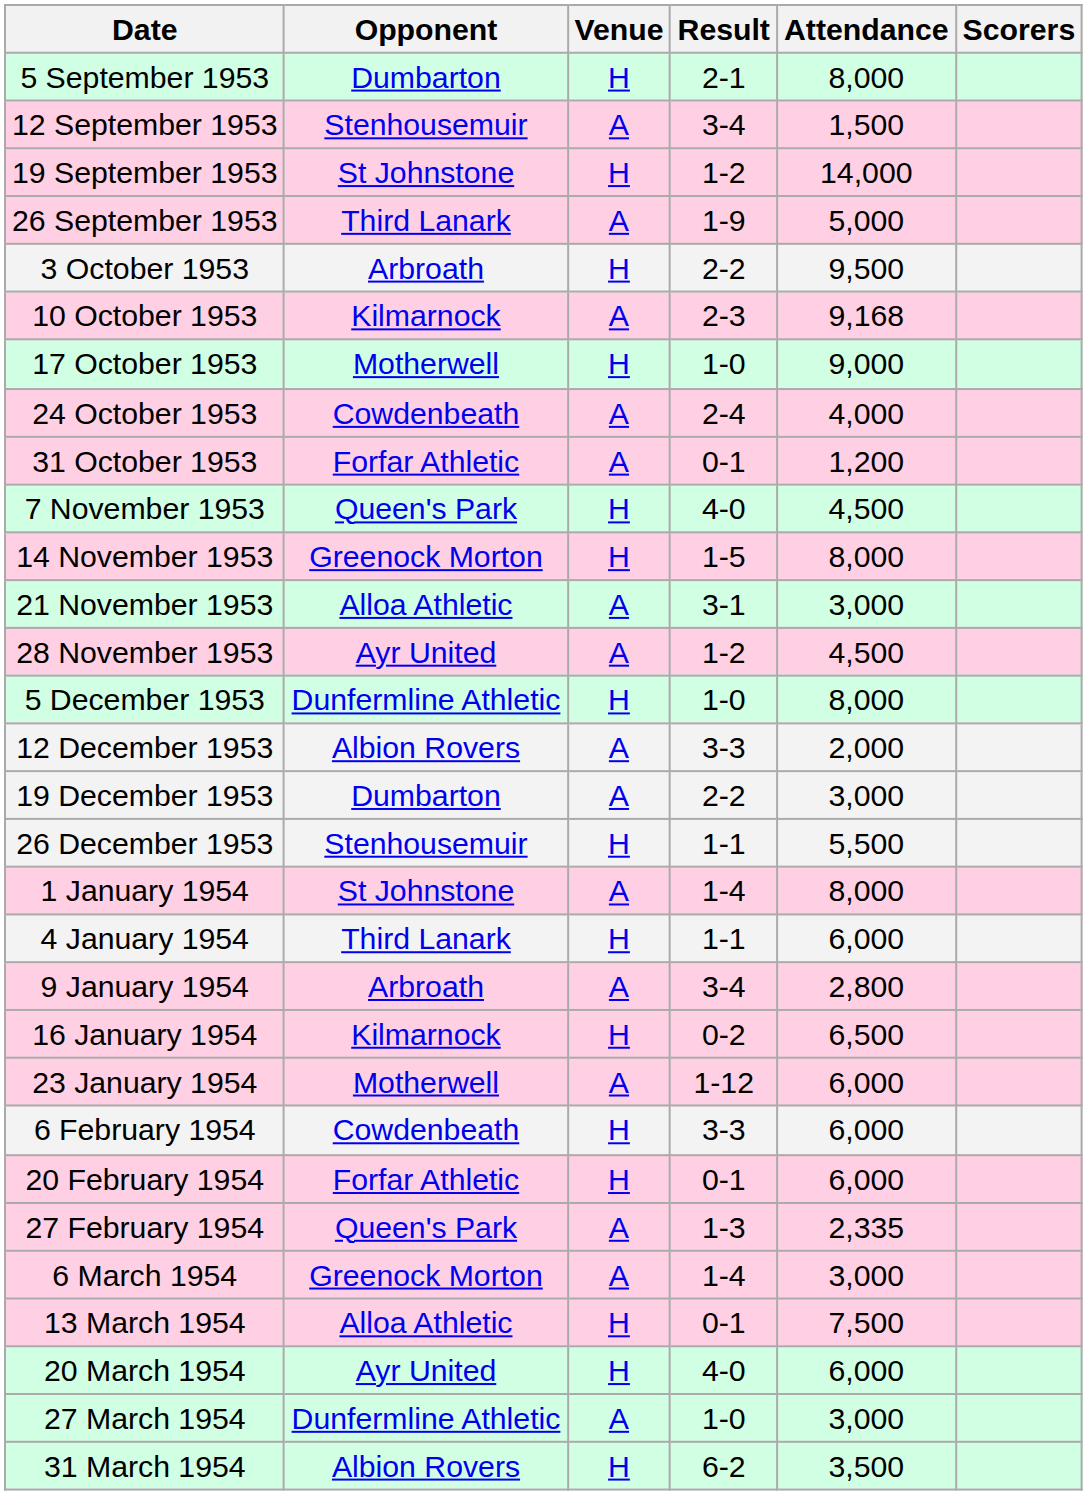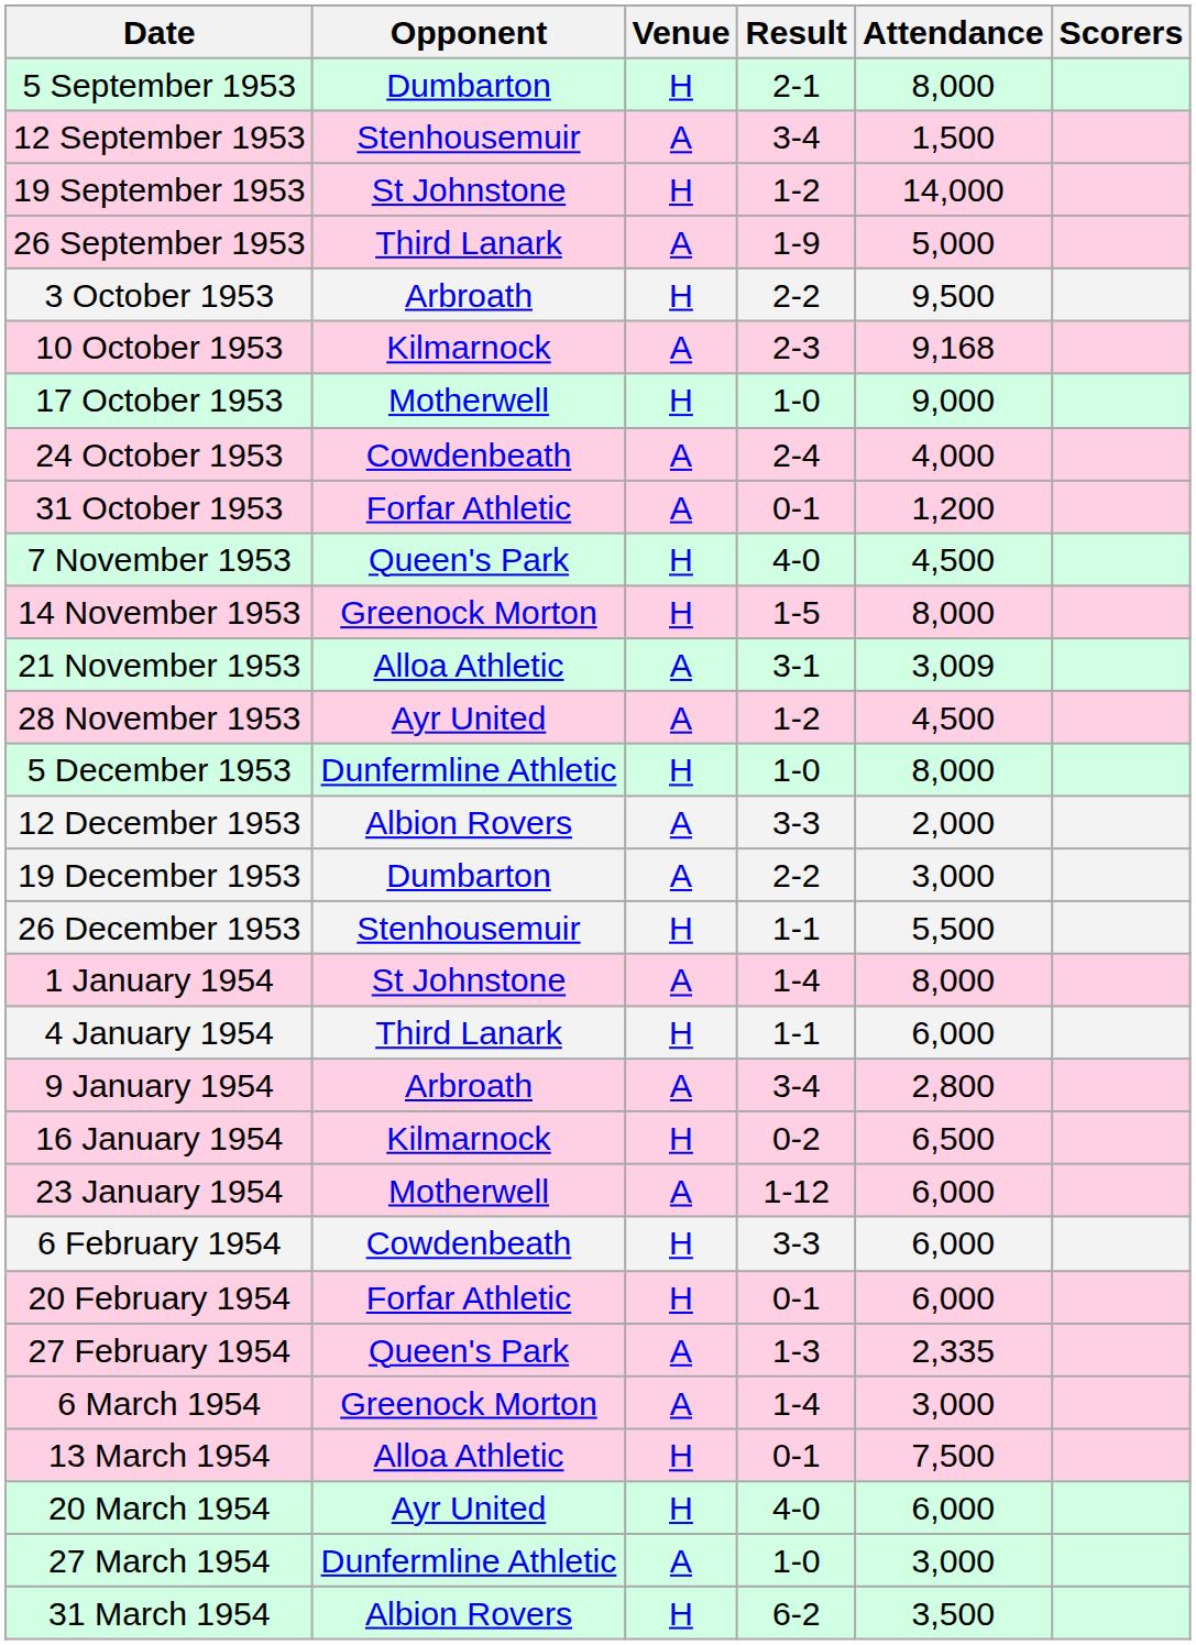21 November 1953 | Attendance: 3,000 -> 3,009
